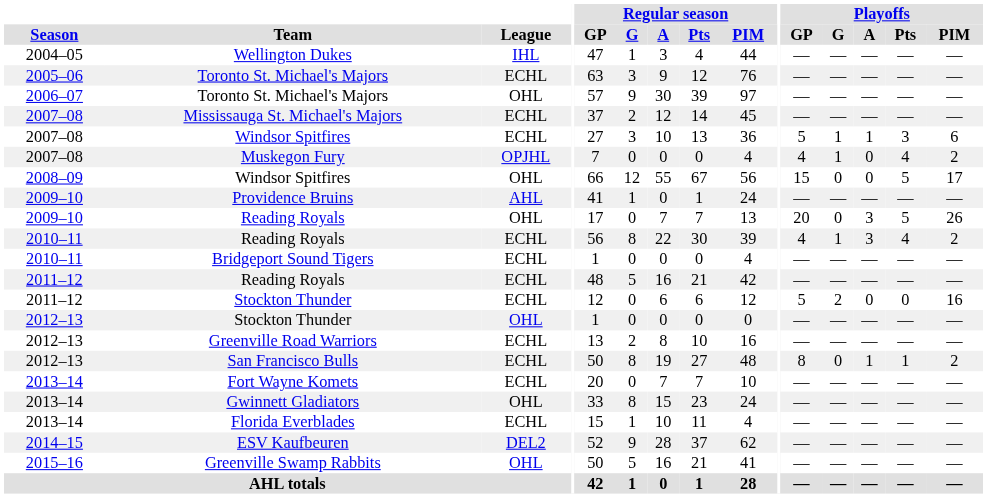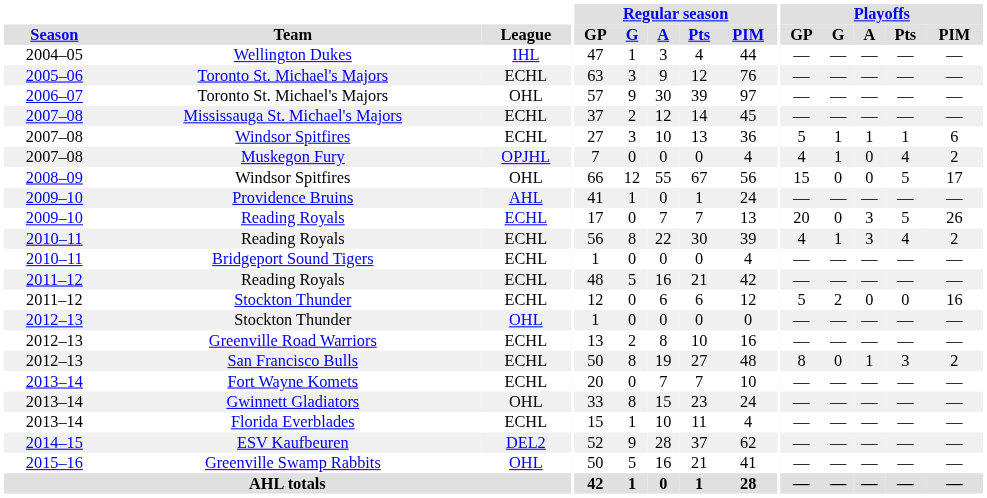2007–08 / Windsor Spitfires | Playoffs / Pts: 3 -> 1
2009–10 / Reading Royals | League: OHL -> ECHL
San Francisco Bulls | Playoffs / Pts: 1 -> 3
